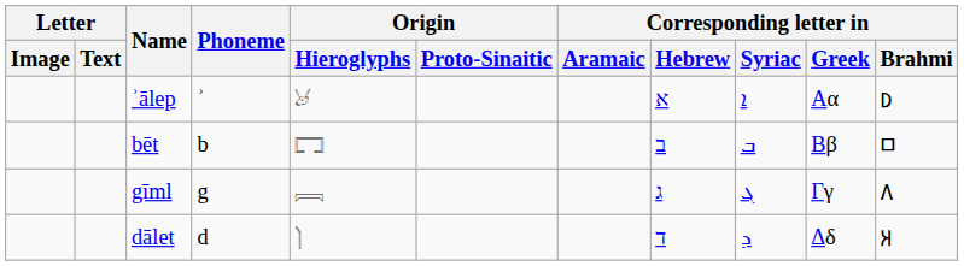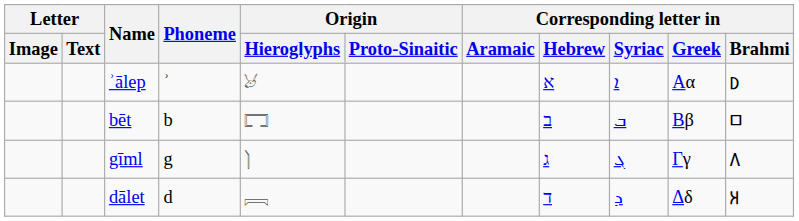gīml | Origin / Hieroglyphs: 𓇯 -> 𓌙
dālet | Origin / Hieroglyphs: 𓌙 -> 𓇯
